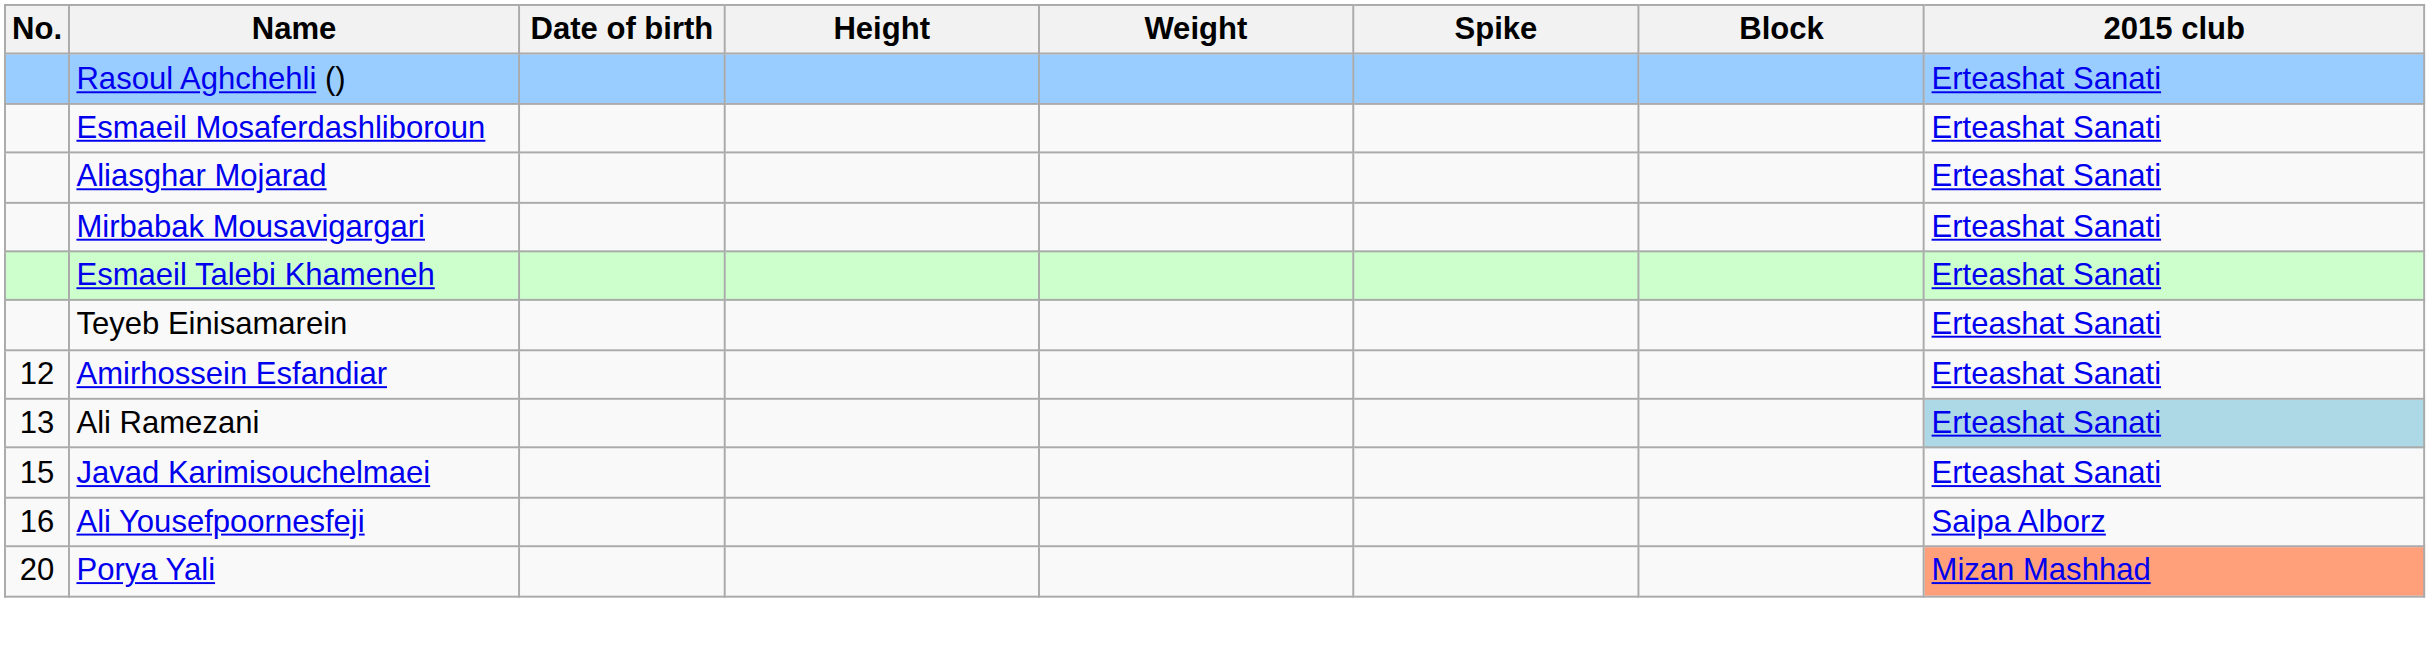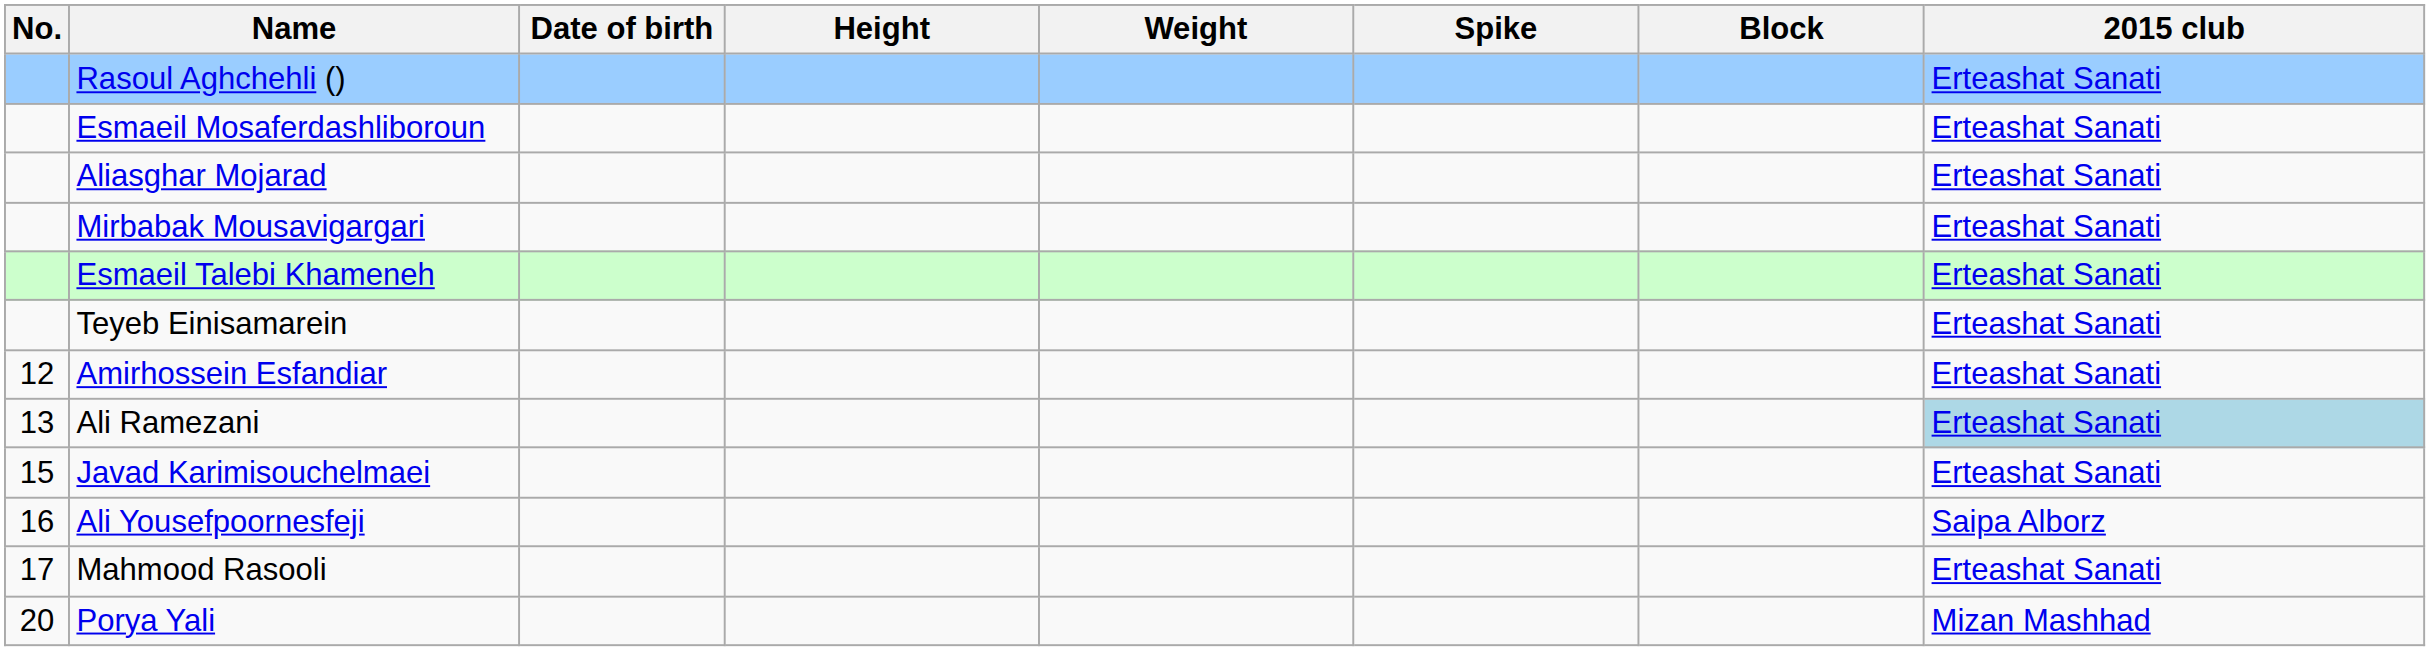+ row: 17 | Mahmood Rasooli | Erteashat Sanati
Porya Yali | 2015 club: lightsalmon background -> no background
